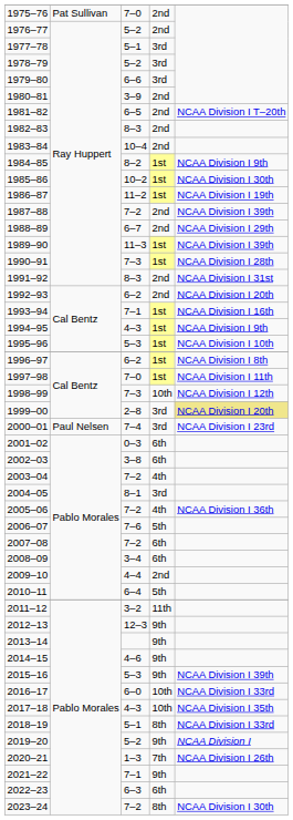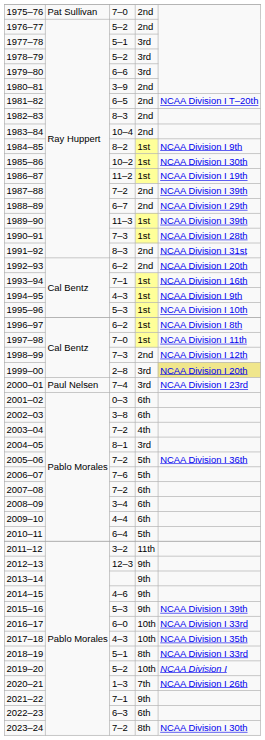1998–99 | column 4: 10th -> 2nd
2005–06 | column 4: 4th -> 5th
2009–10 | column 4: 2nd -> 6th
2019–20 | column 4: 9th -> 10th
